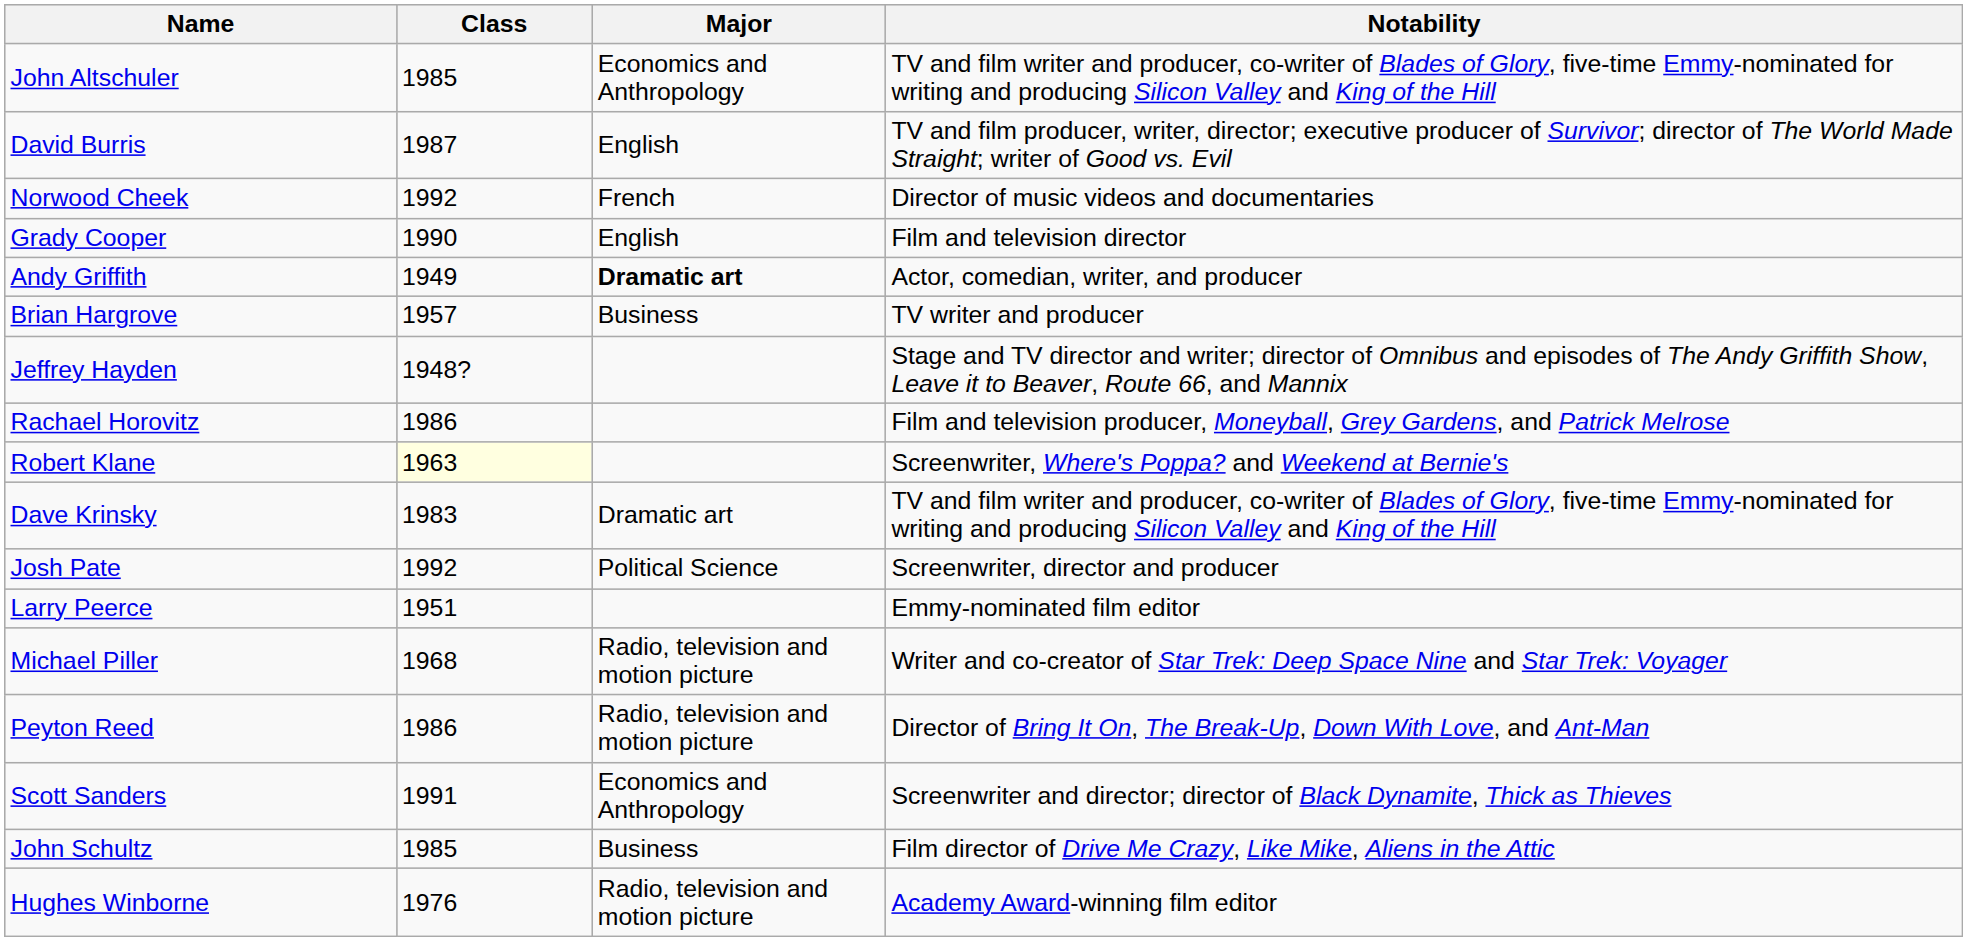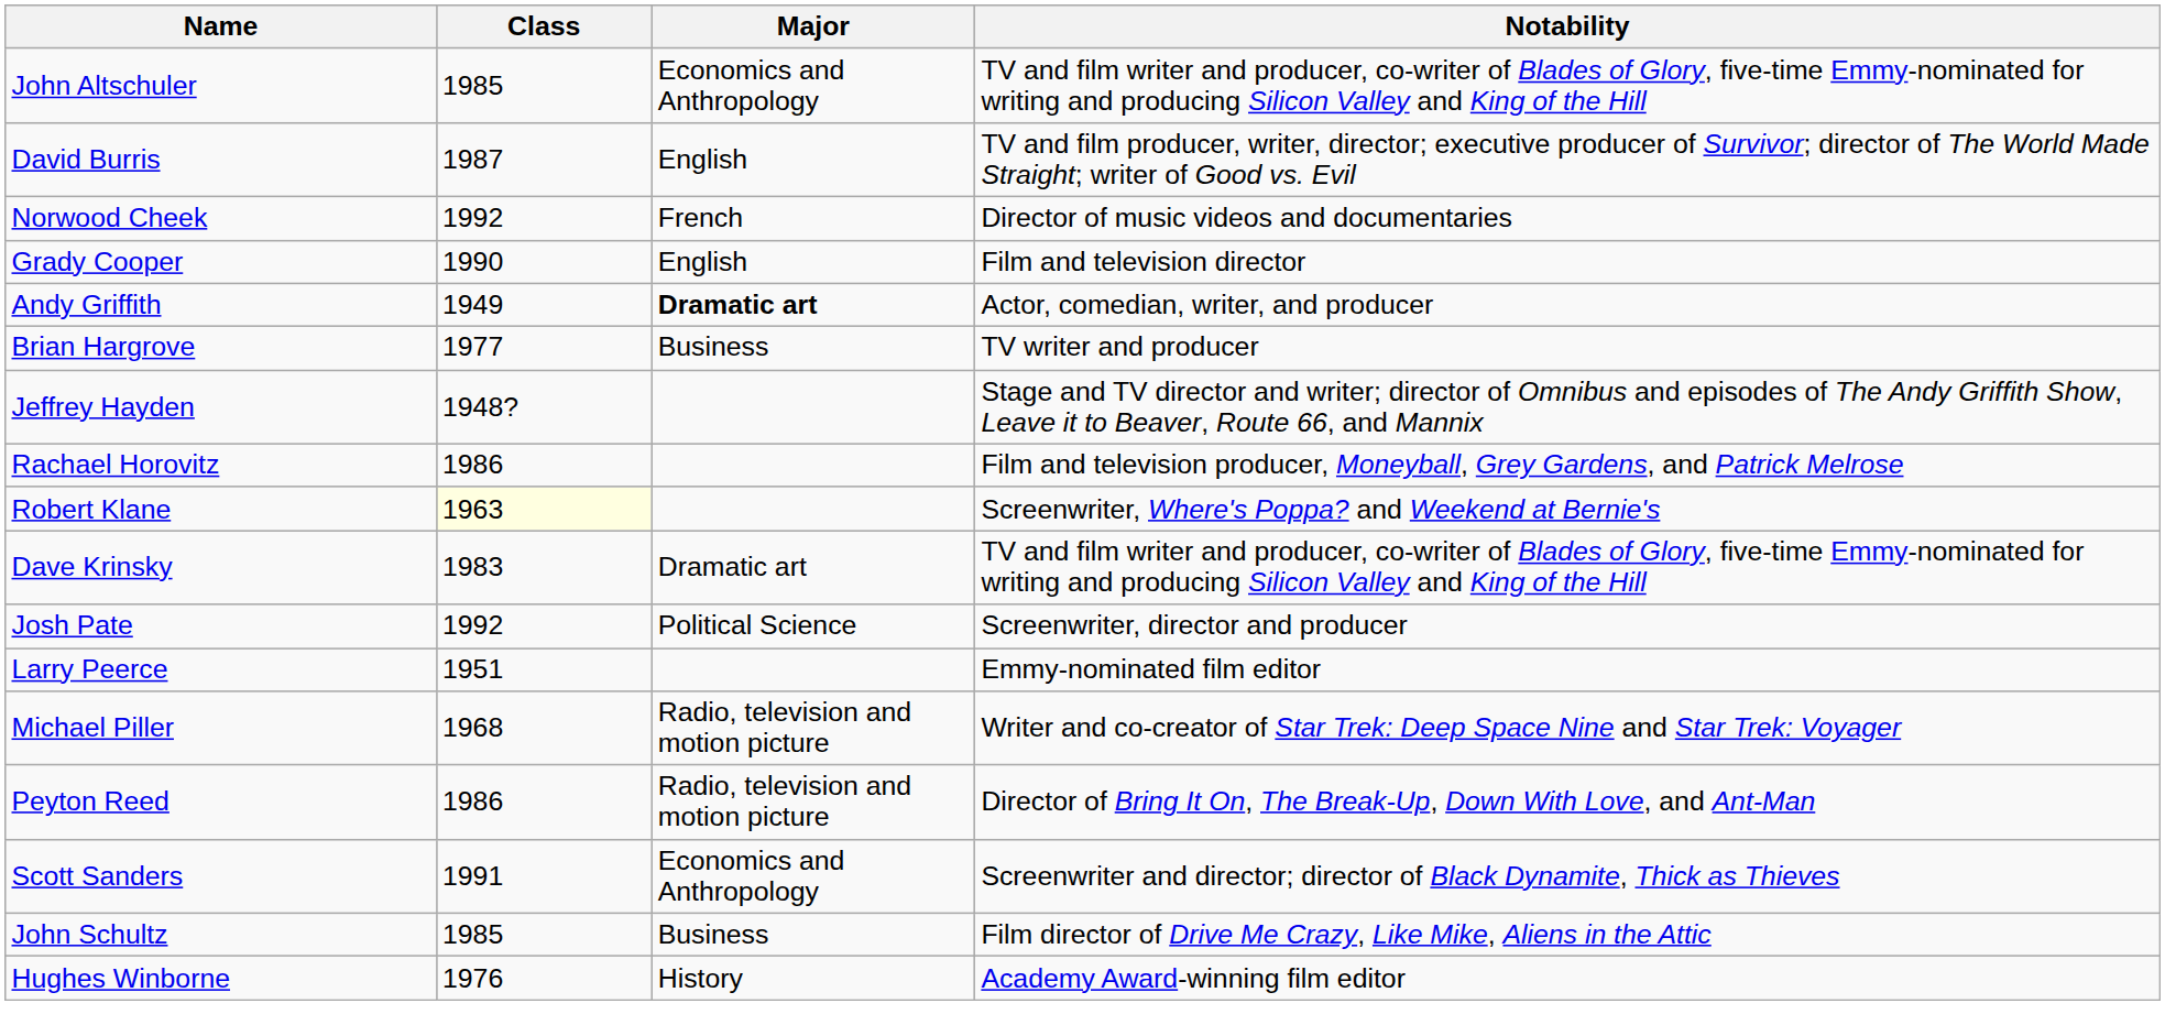Brian Hargrove | Class: 1957 -> 1977
Hughes Winborne | Major: Radio, television and motion picture -> History
